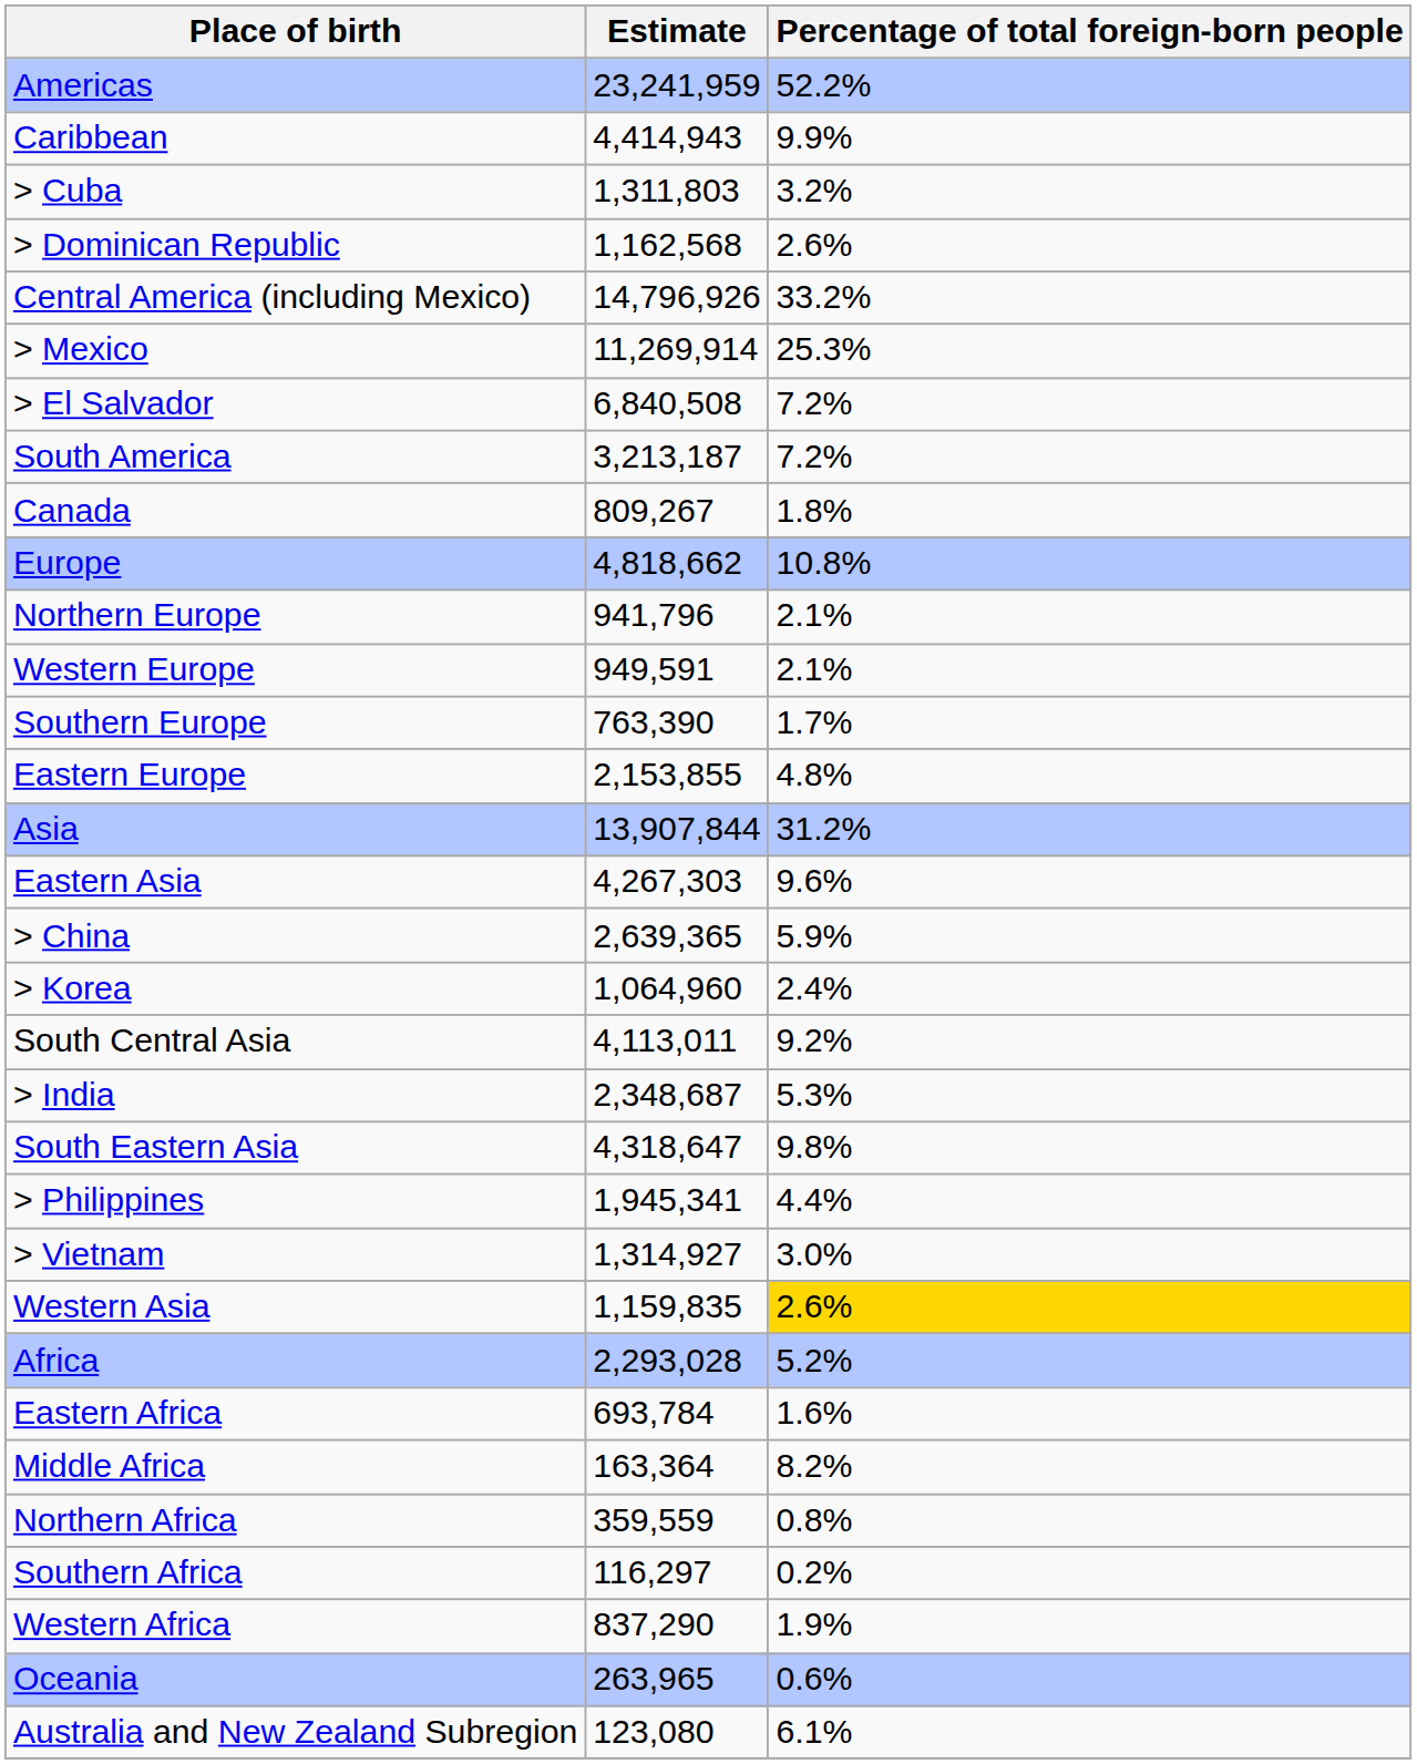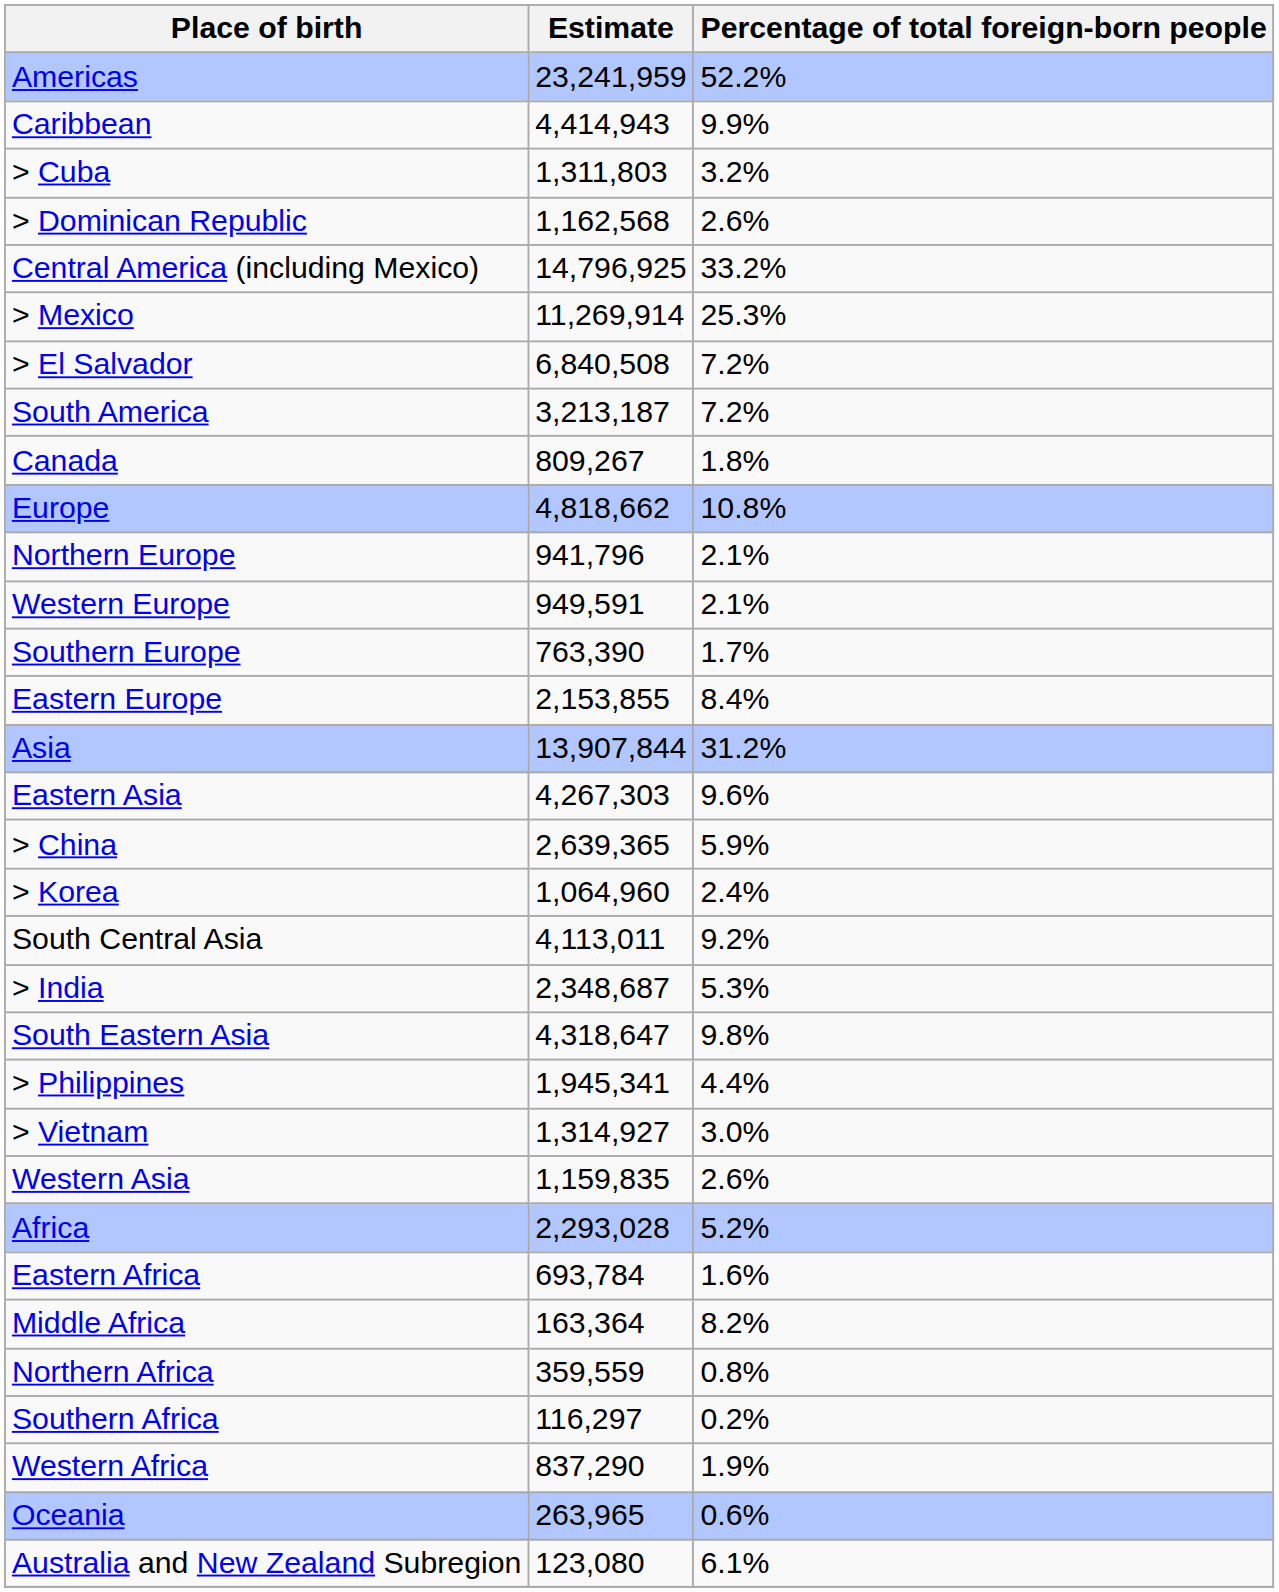Central America (including Mexico) | Estimate: 14,796,926 -> 14,796,925
Eastern Europe | Percentage of total foreign-born people: 4.8% -> 8.4%
Western Asia | Percentage of total foreign-born people: gold background -> no background
